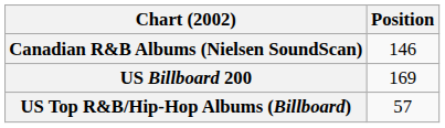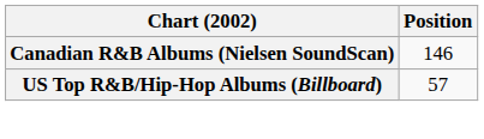- row: US Billboard 200 | 169
